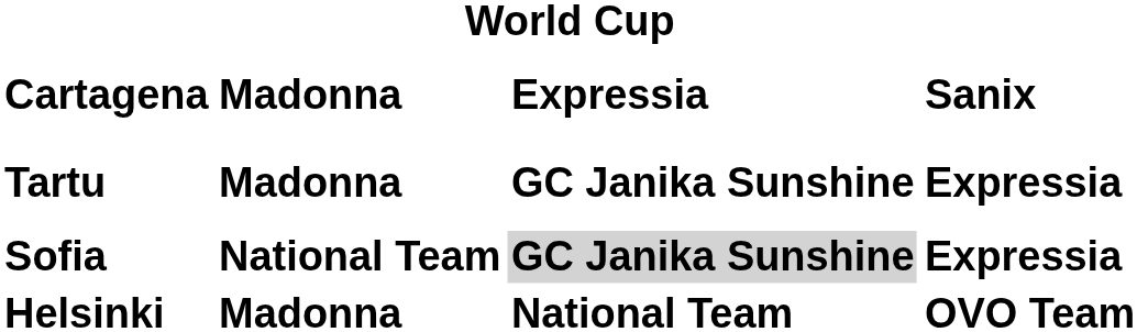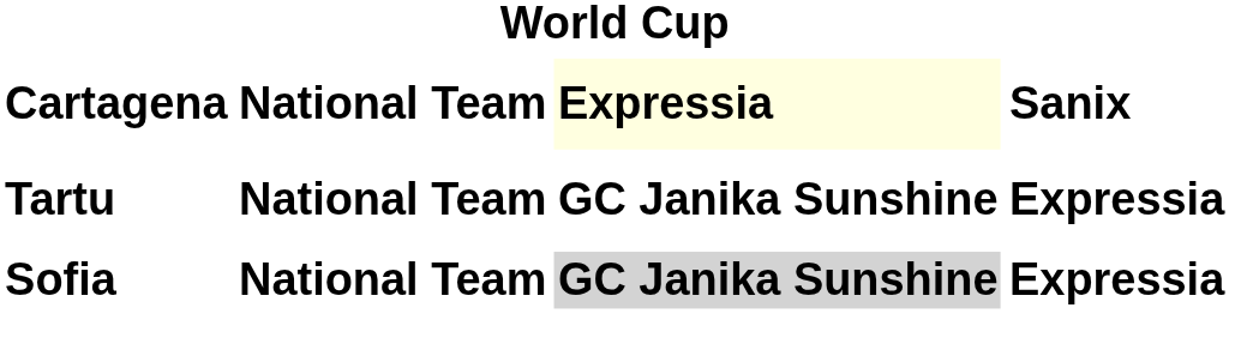Cartagena | column 2: Madonna -> National Team
Cartagena | column 3: no background -> lightyellow background
Tartu | column 2: Madonna -> National Team
- row: Helsinki | Madonna | National Team | OVO Team
